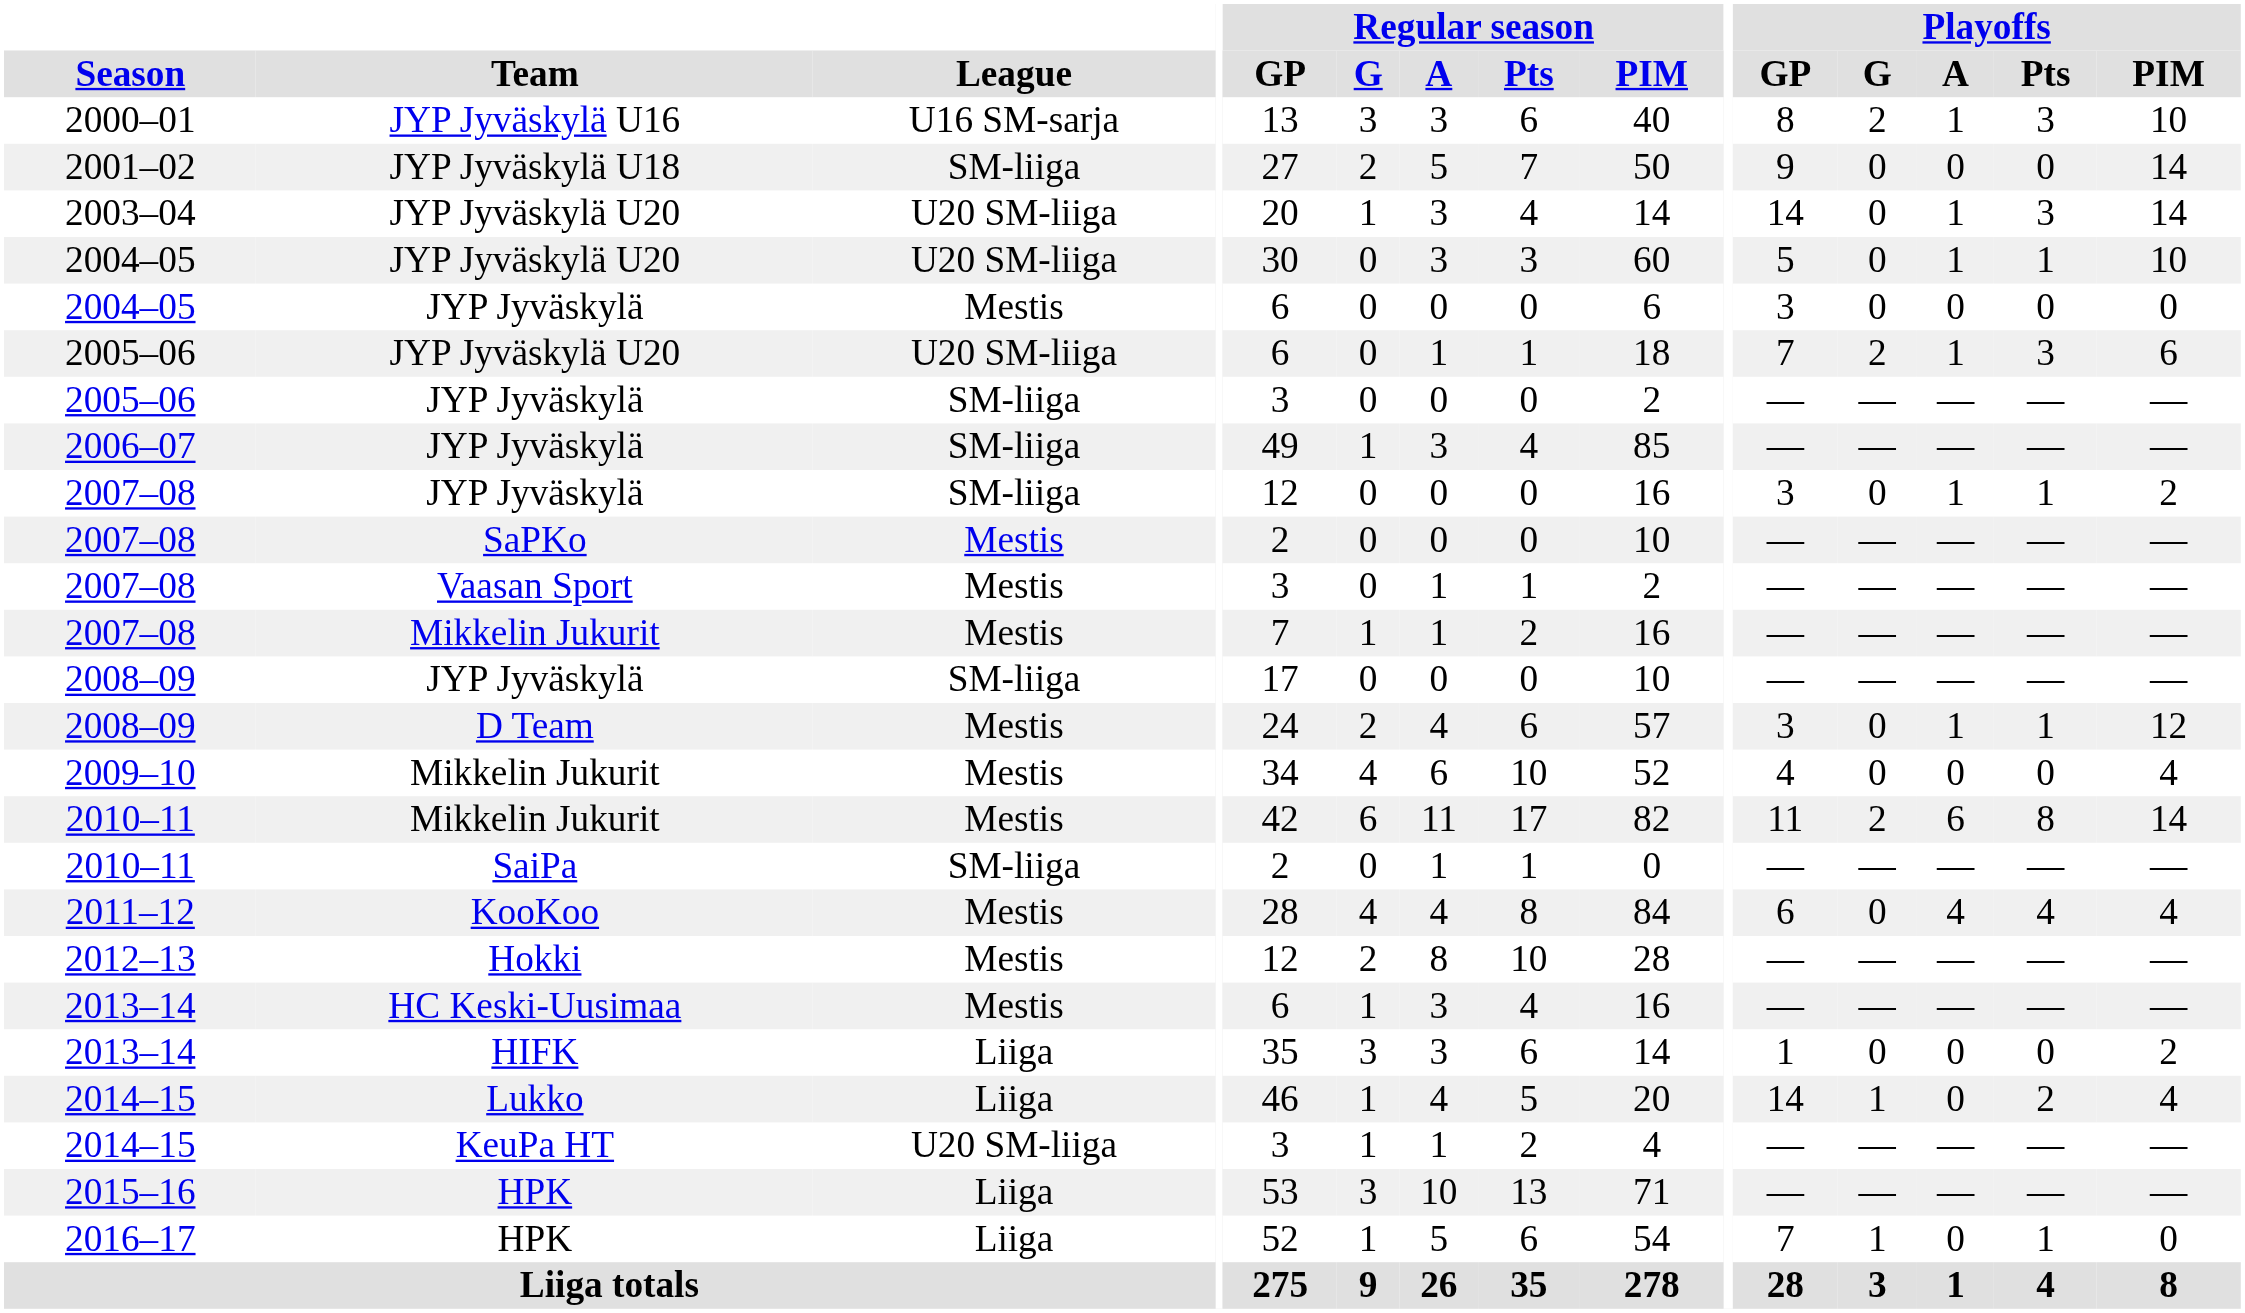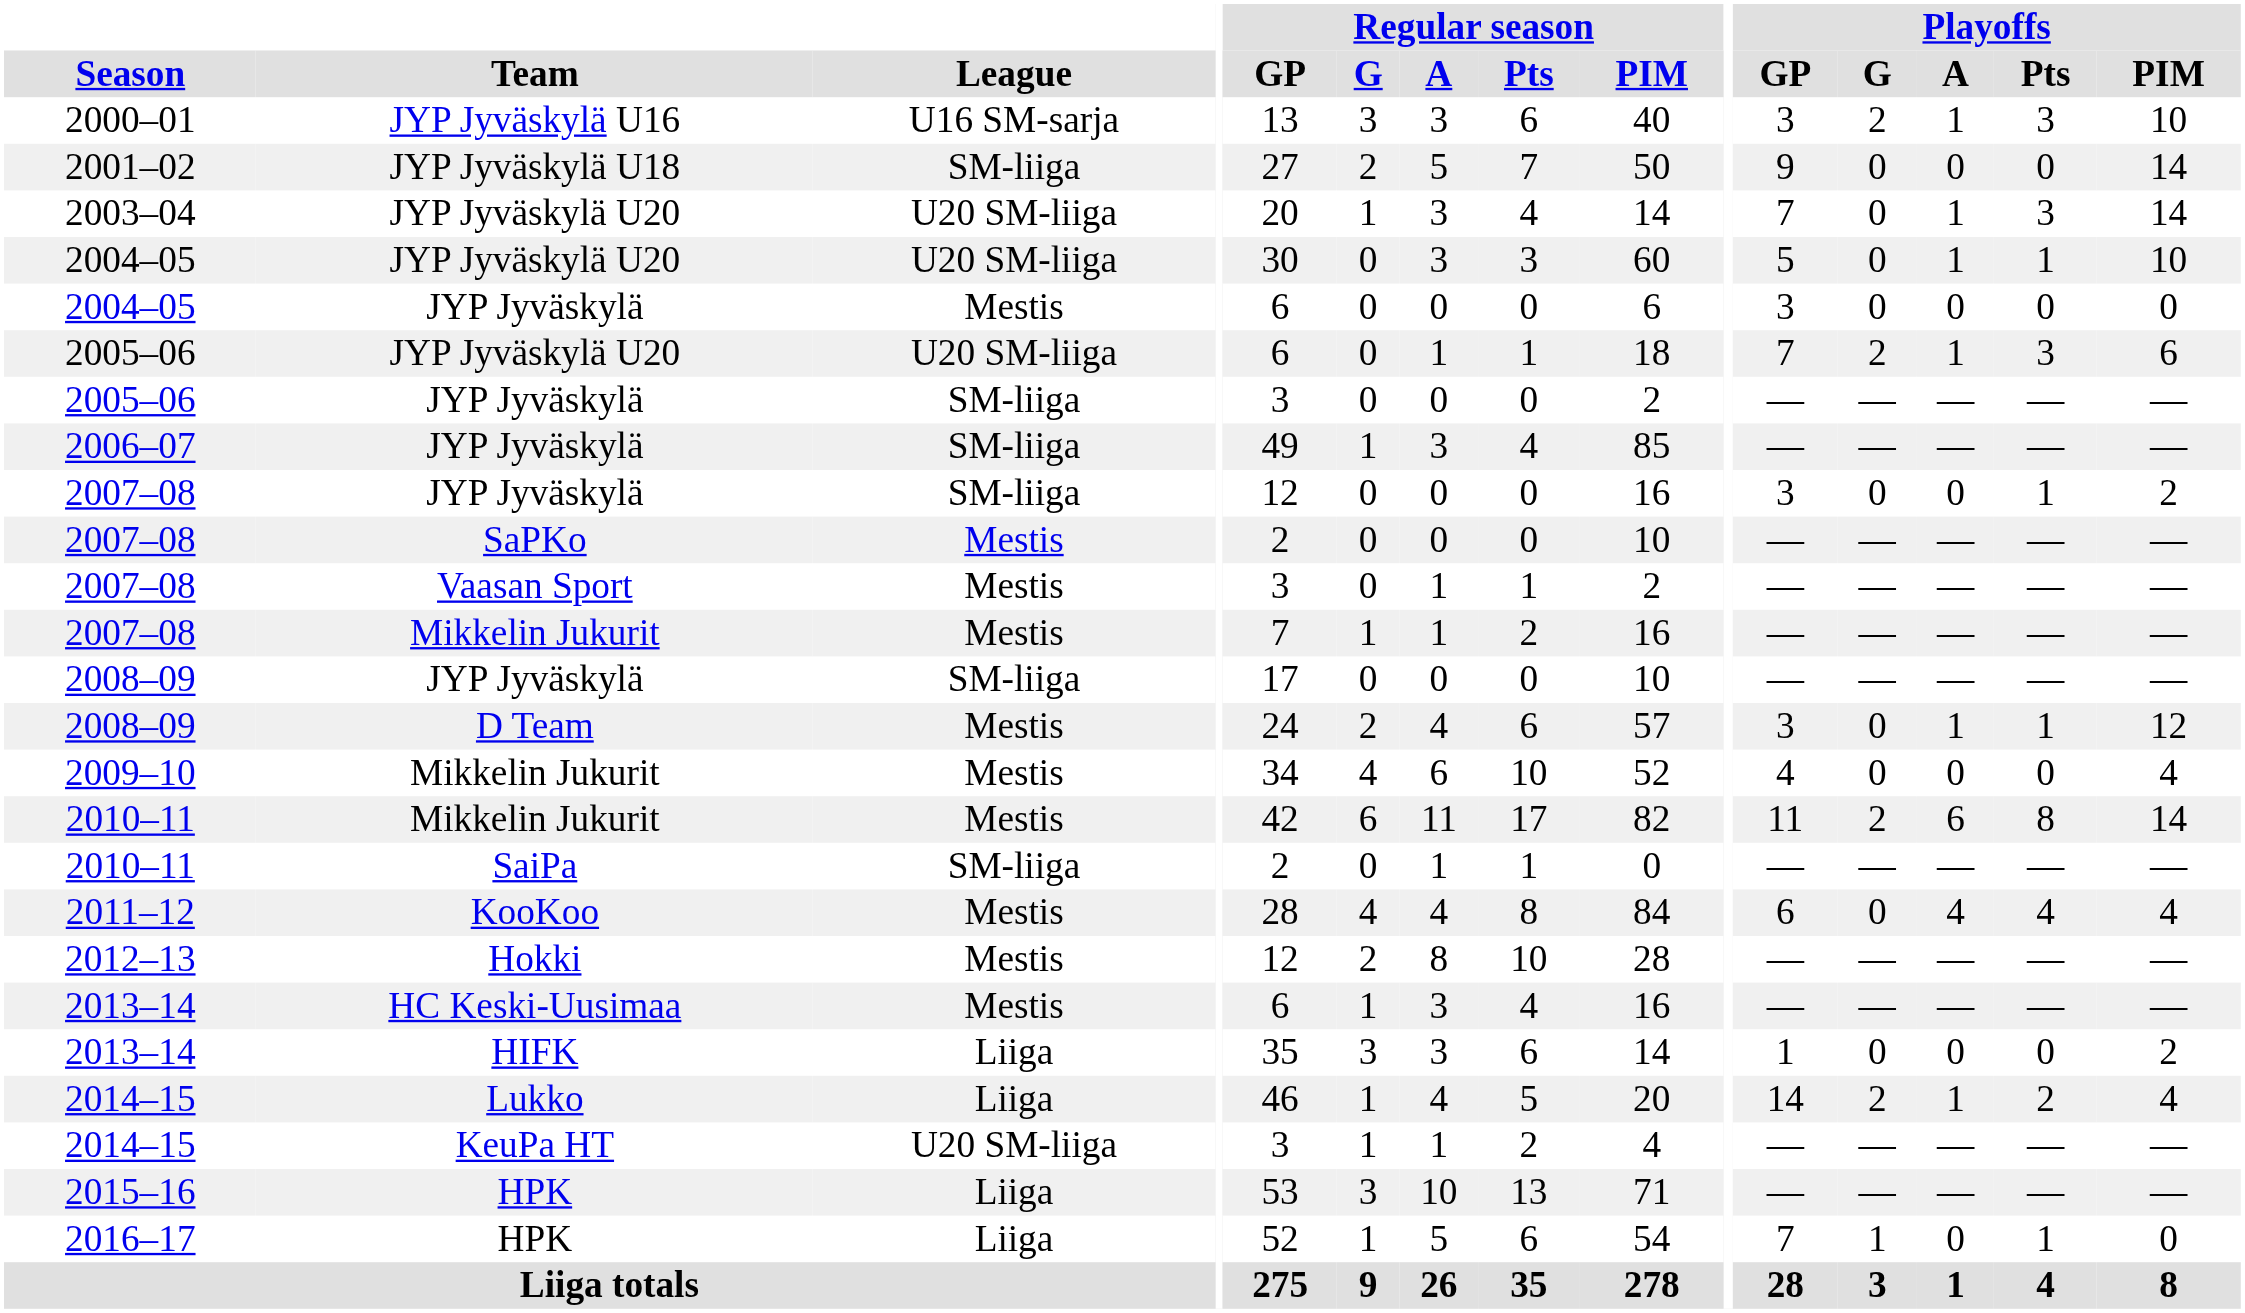2000–01 | Playoffs / GP: 8 -> 3
2003–04 | Playoffs / GP: 14 -> 7
2007–08 / JYP Jyväskylä | Playoffs / A: 1 -> 0
2014–15 / Lukko | Playoffs / G: 1 -> 2
2014–15 / Lukko | Playoffs / A: 0 -> 1
